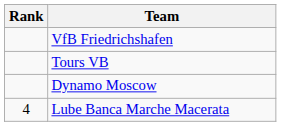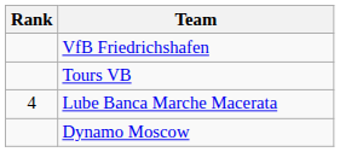rows swapped: Dynamo Moscow <-> Lube Banca Marche Macerata
